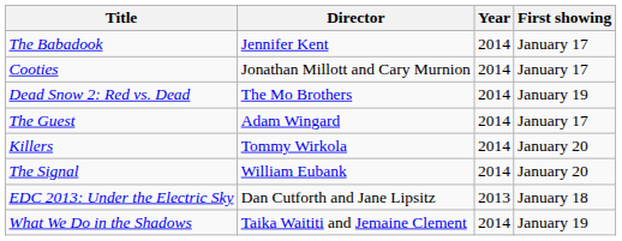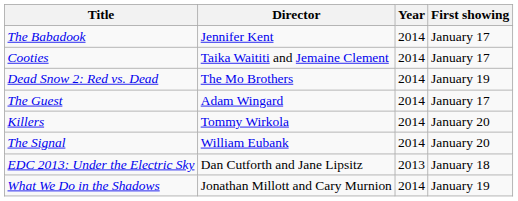Cooties | Director: Jonathan Millott and Cary Murnion -> Taika Waititi and Jemaine Clement
What We Do in the Shadows | Director: Taika Waititi and Jemaine Clement -> Jonathan Millott and Cary Murnion
